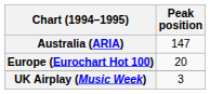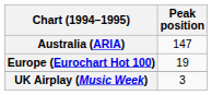Europe (Eurochart Hot 100) | Peak position: 20 -> 19
